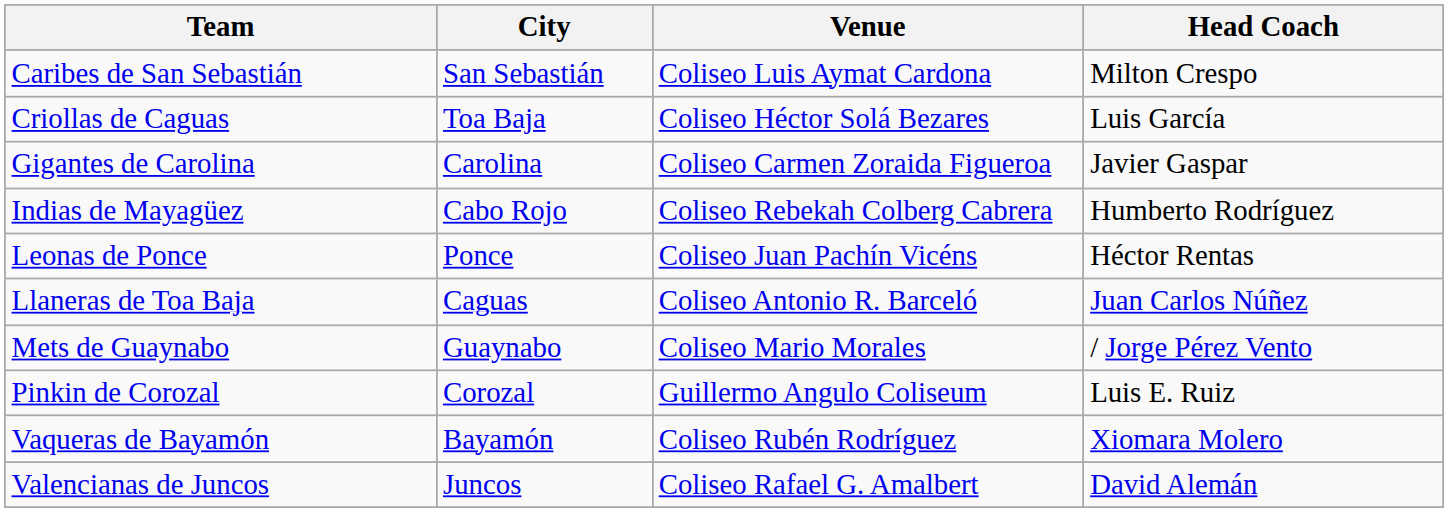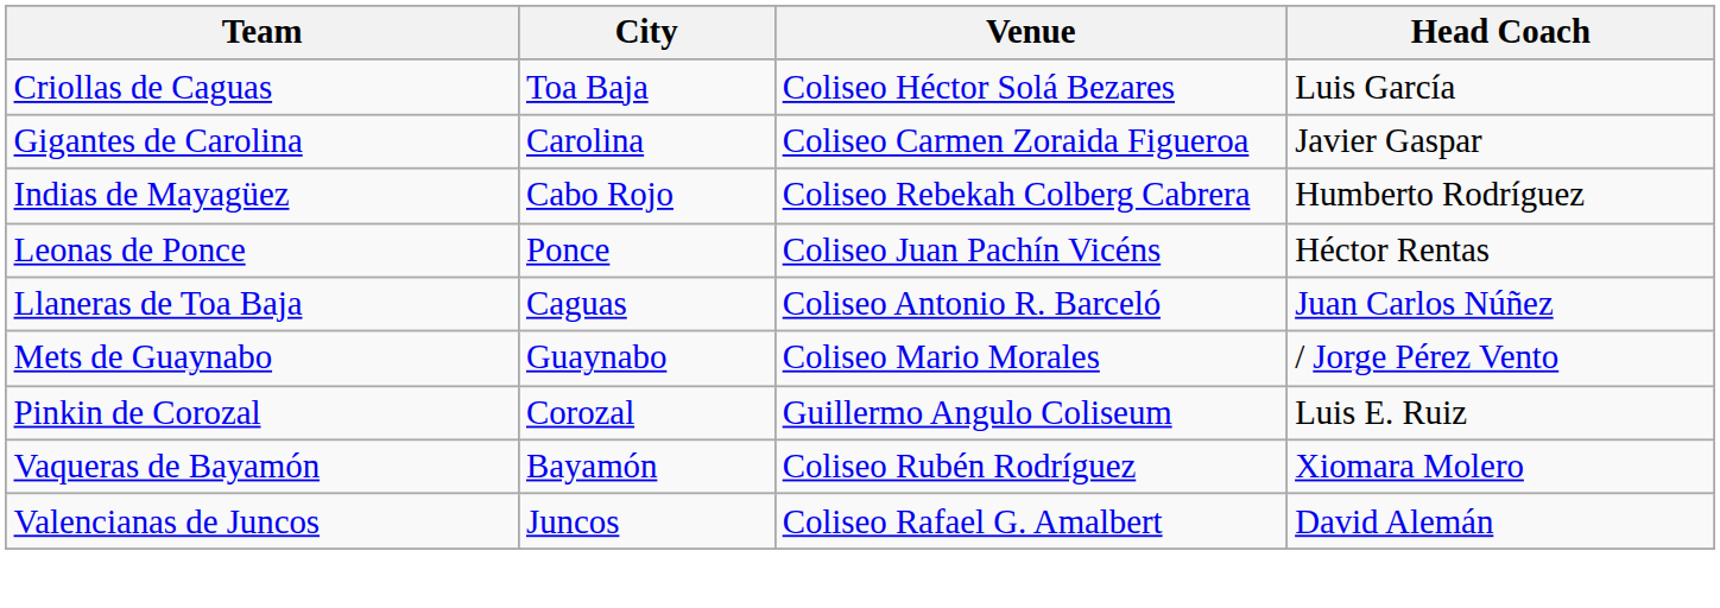- row: Caribes de San Sebastián | San Sebastián | Coliseo Luis Aymat Cardona | Milton Crespo
